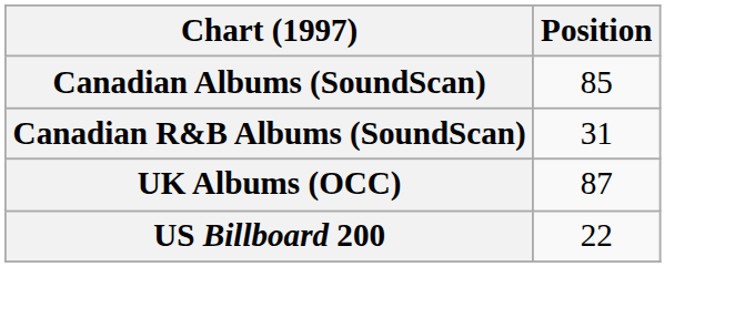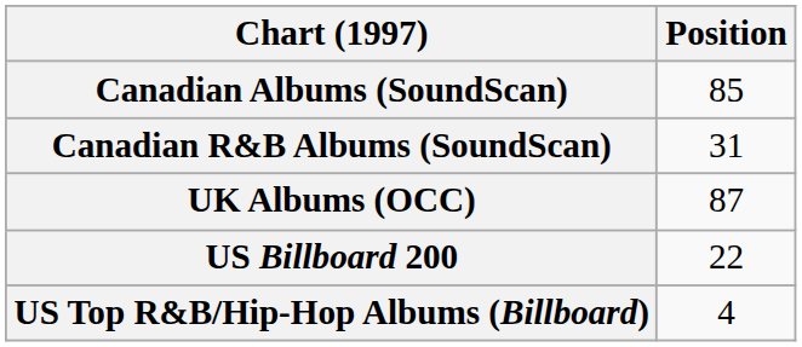+ row: US Top R&B/Hip-Hop Albums (Billboard) | 4
